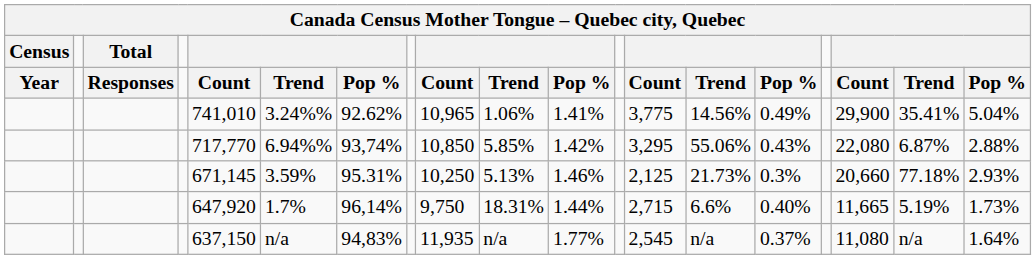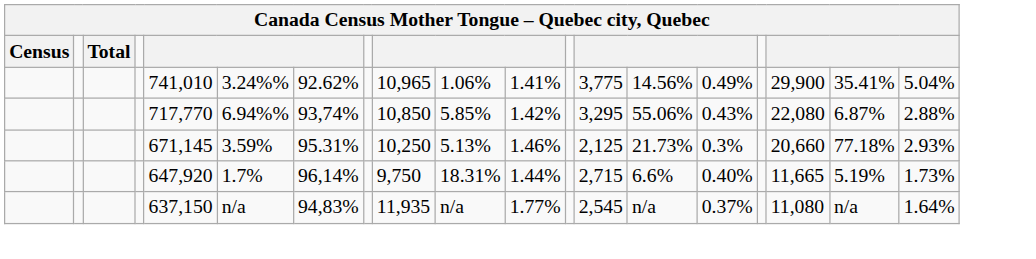- row: Year | Responses | Count | Trend | Pop % | Count | Trend | Pop % | Count | Trend | Pop % | Count | Trend | Pop %
